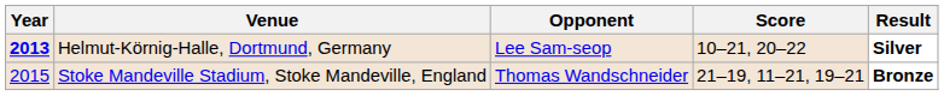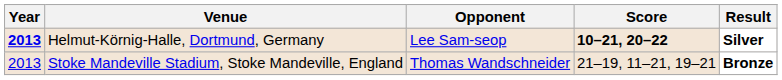Helmut-Körnig-Halle, Dortmund, Germany | Score: normal -> bold
Stoke Mandeville Stadium, Stoke Mandeville, England | Year: 2015 -> 2013
